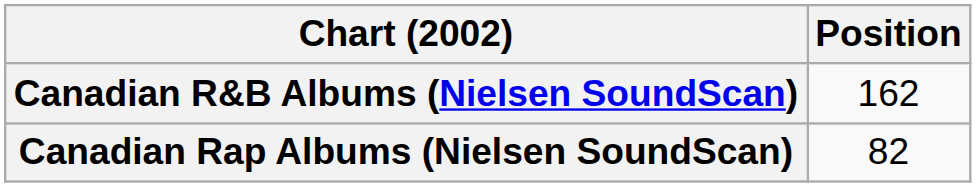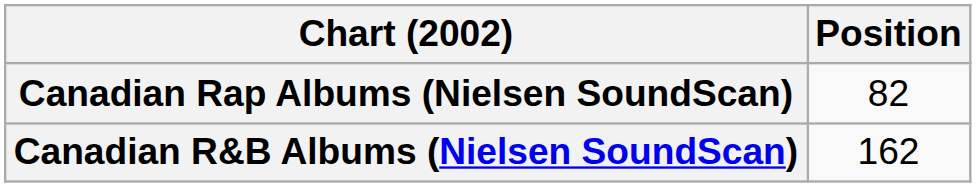rows swapped: Canadian R&B Albums (Nielsen SoundScan) <-> Canadian Rap Albums (Nielsen SoundScan)
